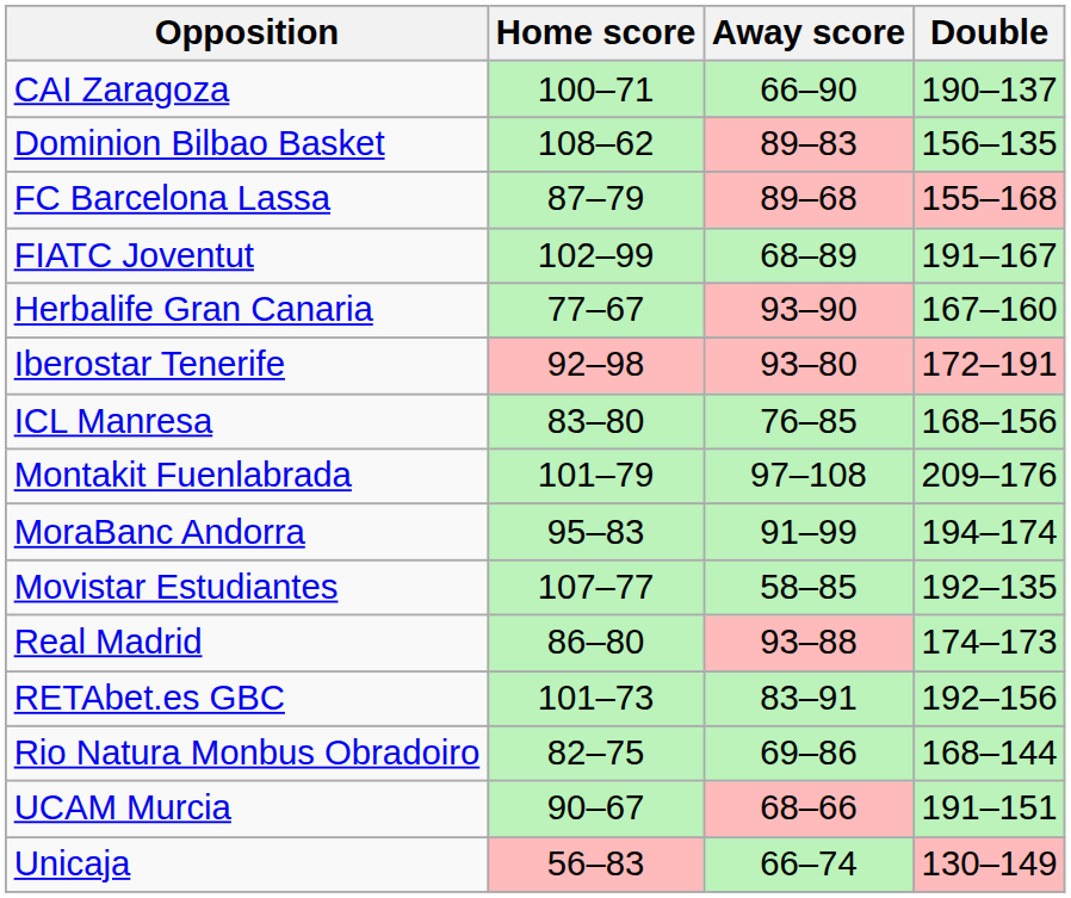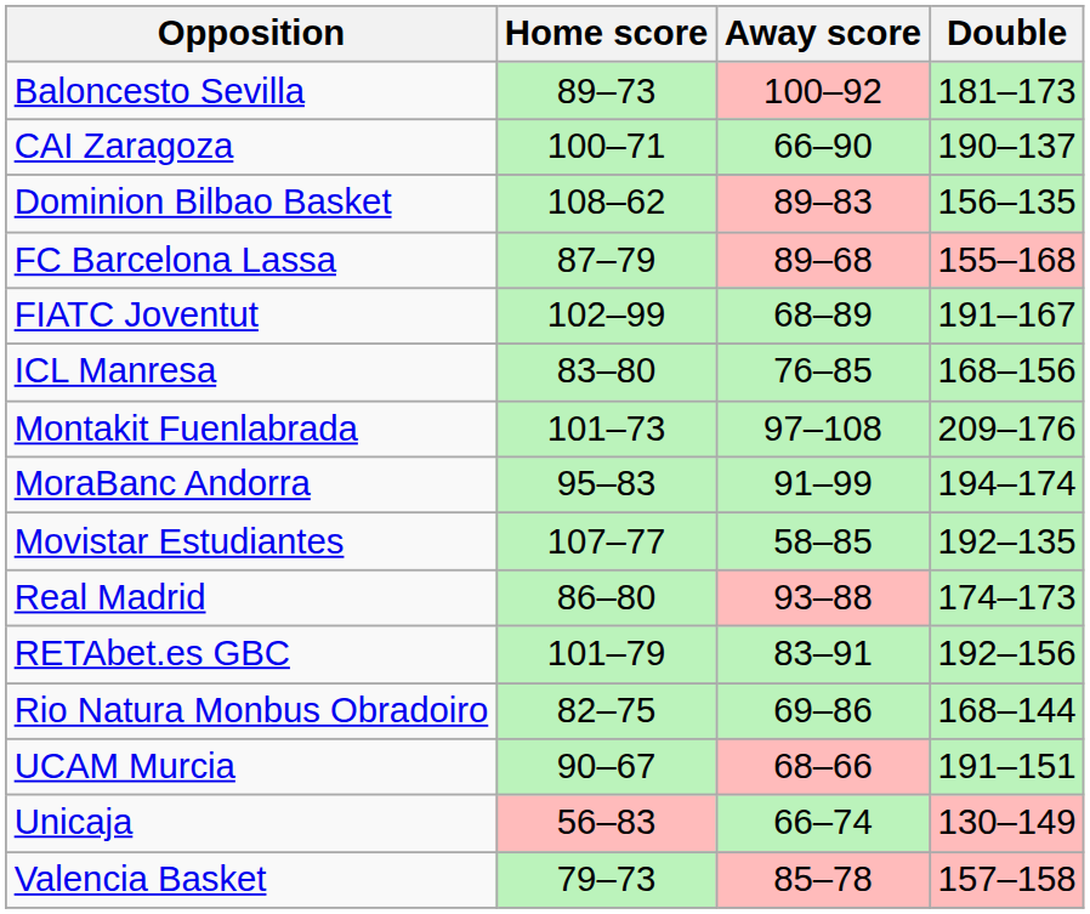+ row: Baloncesto Sevilla | 89–73 | 100–92 | 181–173
- row: Herbalife Gran Canaria | 77–67 | 93–90 | 167–160
- row: Iberostar Tenerife | 92–98 | 93–80 | 172–191
Montakit Fuenlabrada | Home score: 101–79 -> 101–73
RETAbet.es GBC | Home score: 101–73 -> 101–79
+ row: Valencia Basket | 79–73 | 85–78 | 157–158
